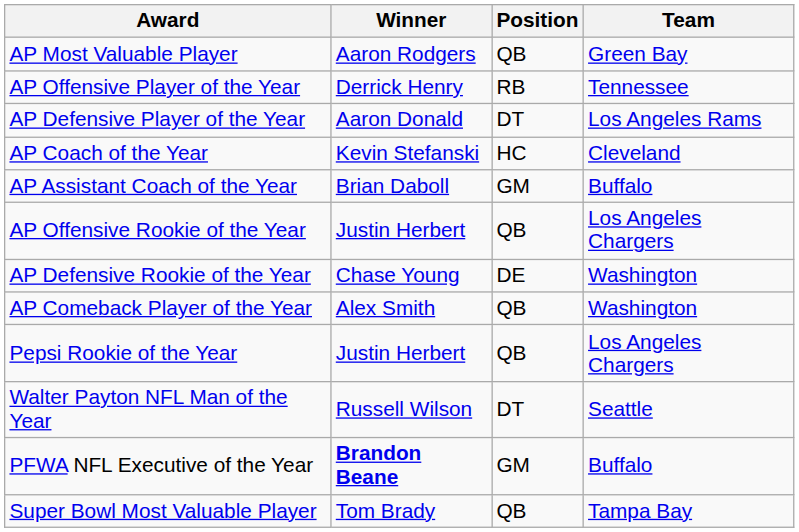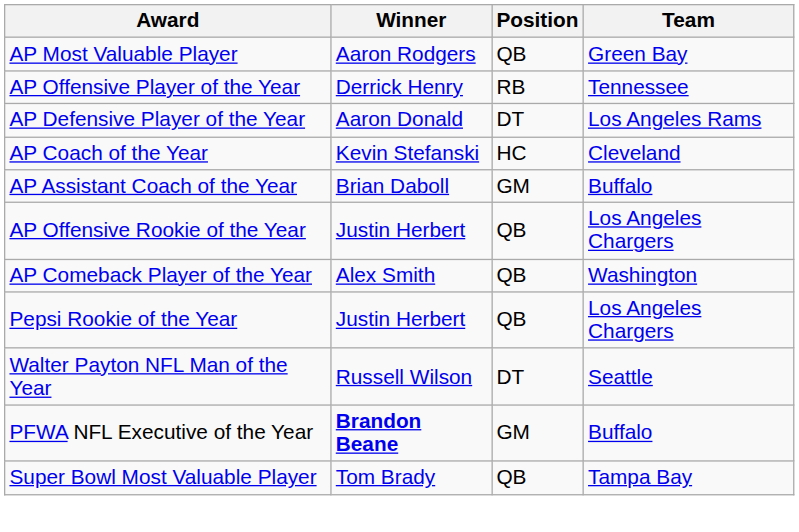- row: AP Defensive Rookie of the Year | Chase Young | DE | Washington
